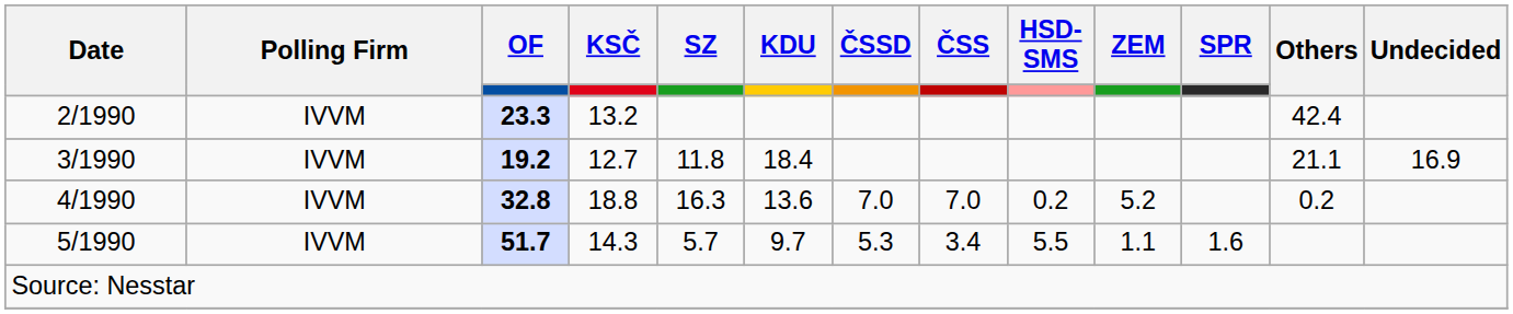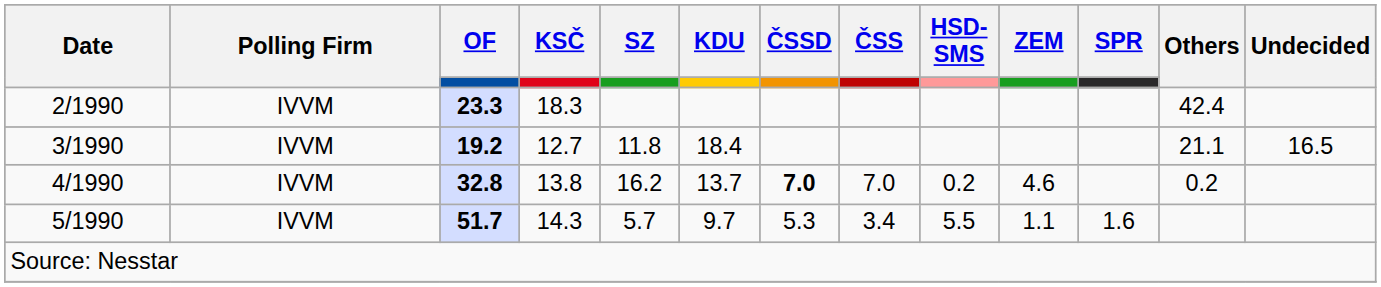2/1990 | KSČ: 13.2 -> 18.3
3/1990 | Undecided: 16.9 -> 16.5
4/1990 | KSČ: 18.8 -> 13.8
4/1990 | SZ: 16.3 -> 16.2
4/1990 | KDU: 13.6 -> 13.7
4/1990 | ČSSD: normal -> bold
4/1990 | ZEM: 5.2 -> 4.6
